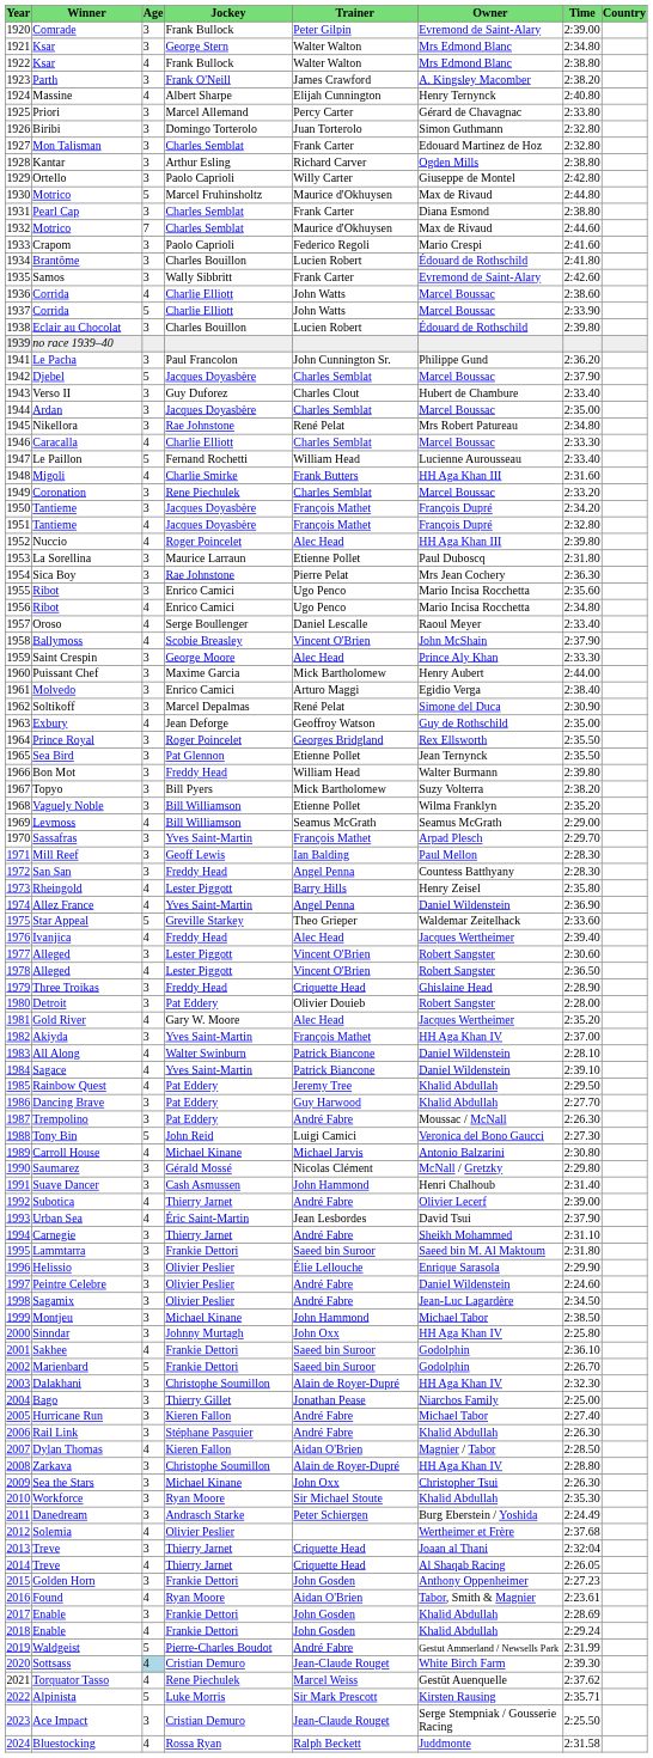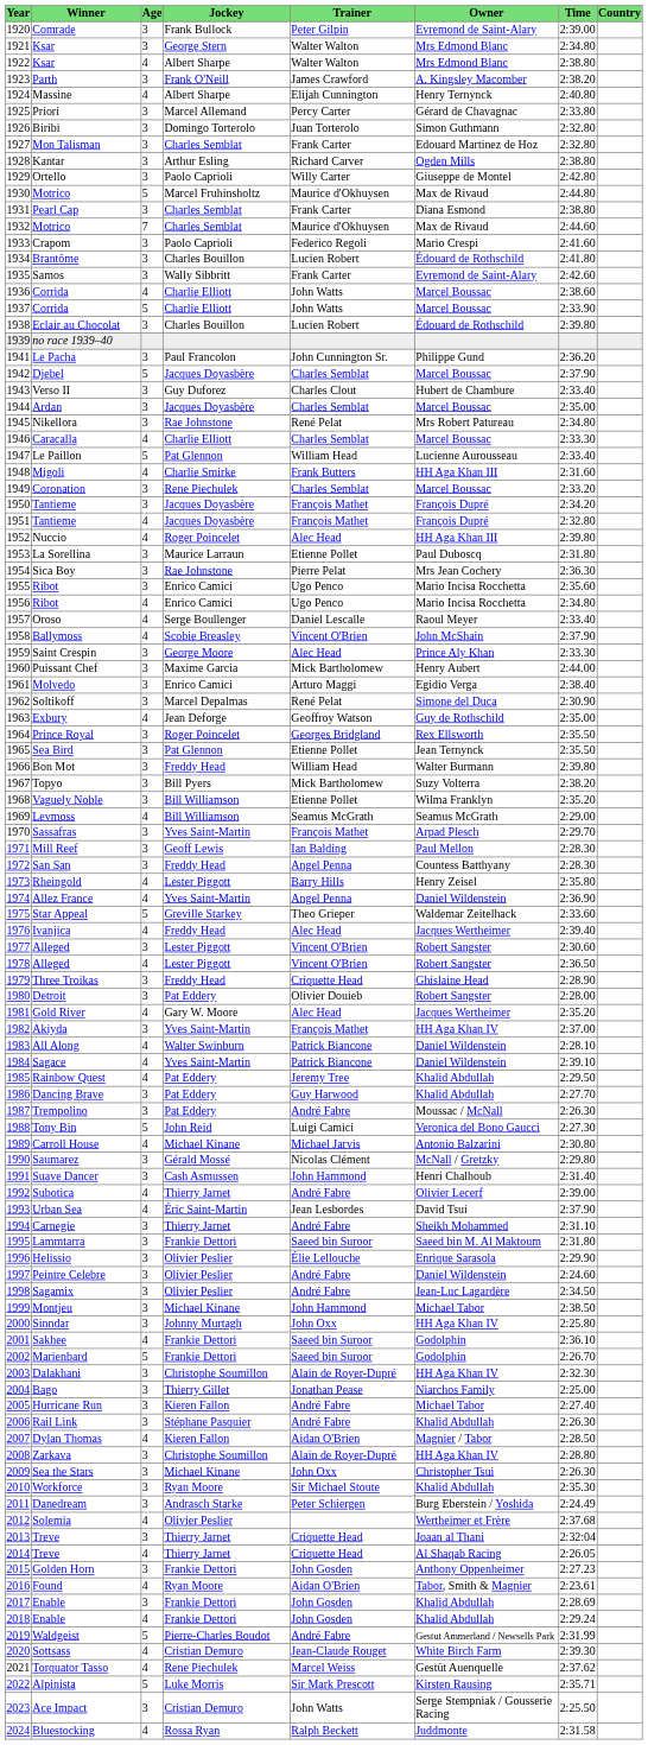1922 / Ksar | Jockey: Frank Bullock -> Albert Sharpe
Le Paillon | Jockey: Fernand Rochetti -> Pat Glennon
Sottsass | Age: lightblue background -> no background
Ace Impact | Trainer: Jean-Claude Rouget -> John Watts
